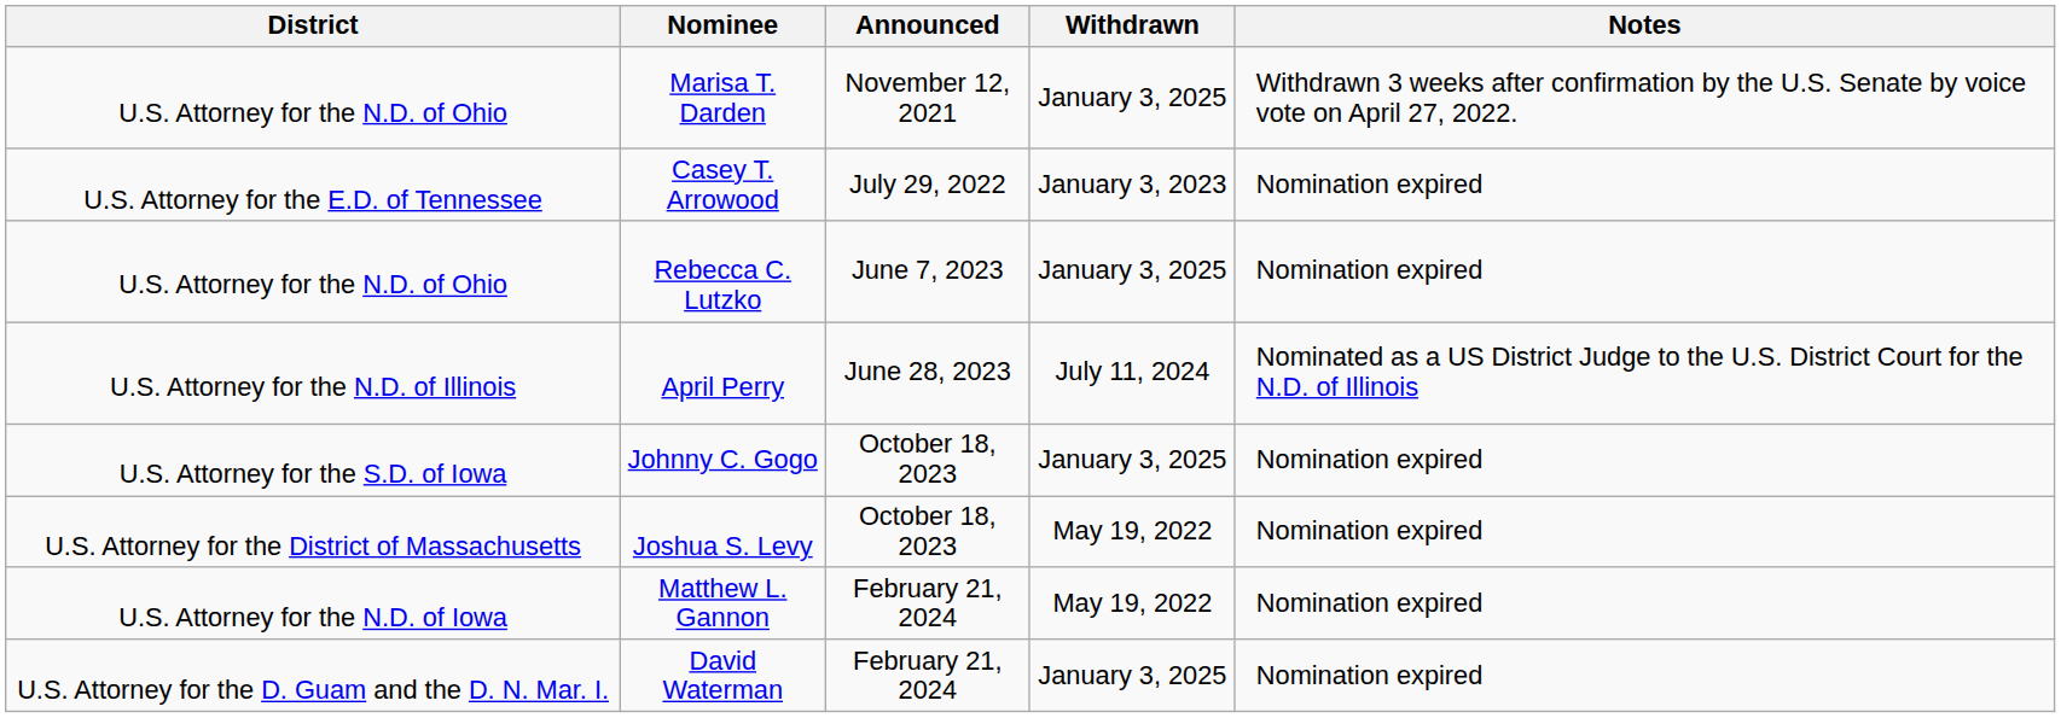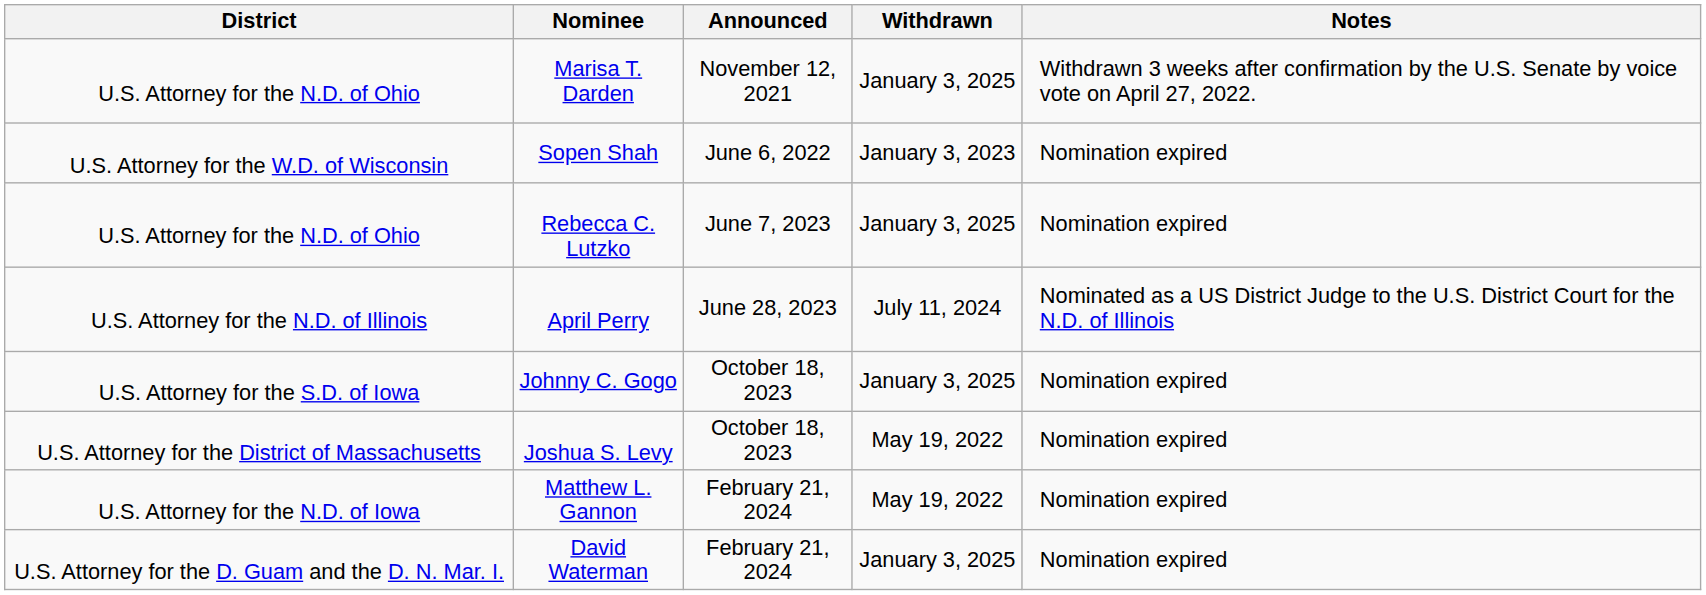+ row: U.S. Attorney for the W.D. of Wisconsin | Sopen Shah | June 6, 2022 | January 3, 2023 | Nomination expired
- row: U.S. Attorney for the E.D. of Tennessee | Casey T. Arrowood | July 29, 2022 | January 3, 2023 | Nomination expired
